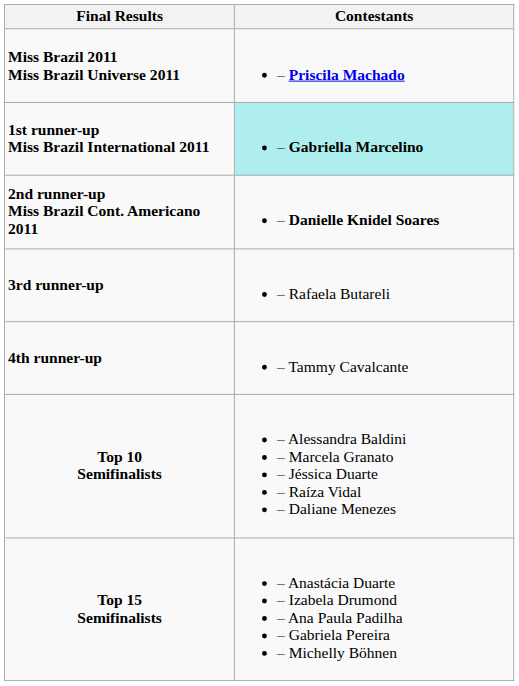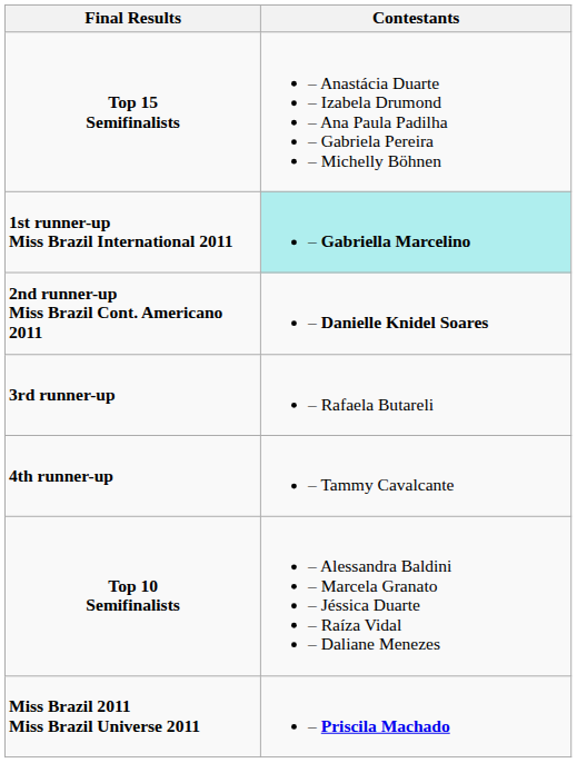rows swapped: Miss Brazil 2011 Miss Brazil Universe 2011 <-> Top 15 Semifinalists
